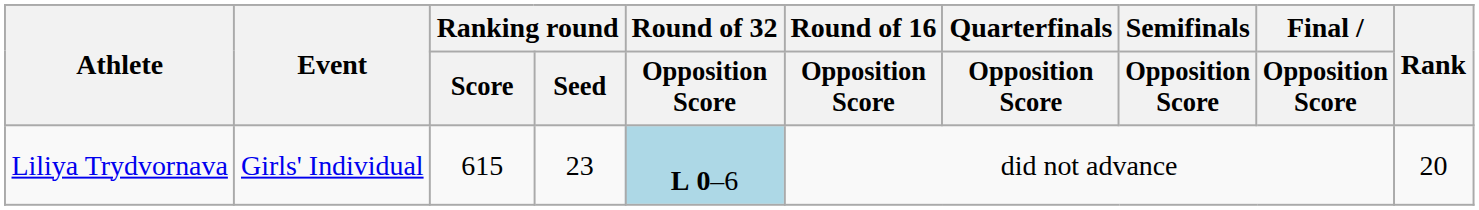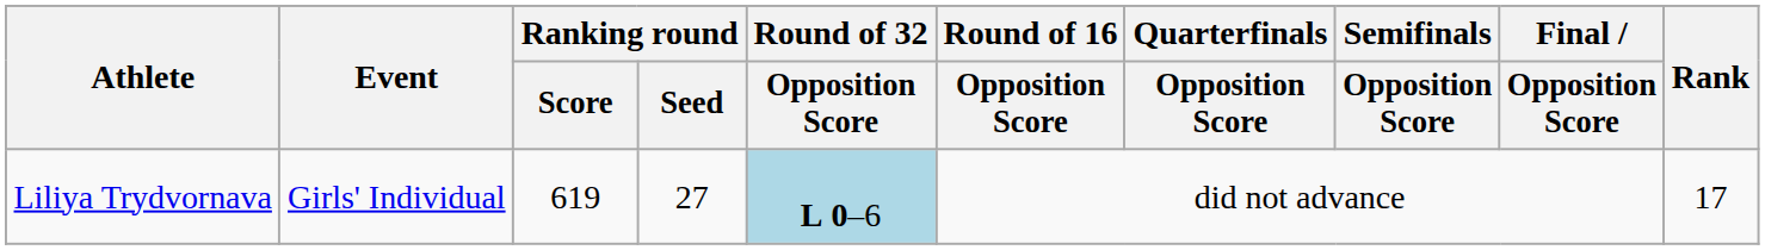Liliya Trydvornava | Ranking round / Score: 615 -> 619
Liliya Trydvornava | Ranking round / Seed: 23 -> 27
Liliya Trydvornava | Rank: 20 -> 17
